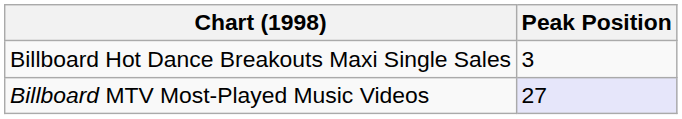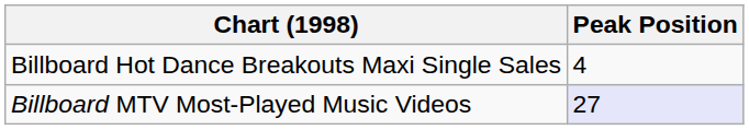Billboard Hot Dance Breakouts Maxi Single Sales | Peak Position: 3 -> 4
